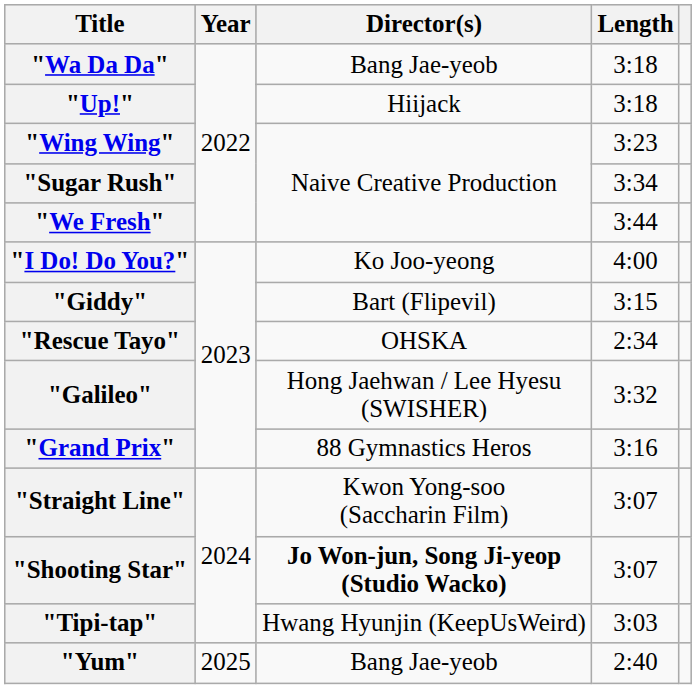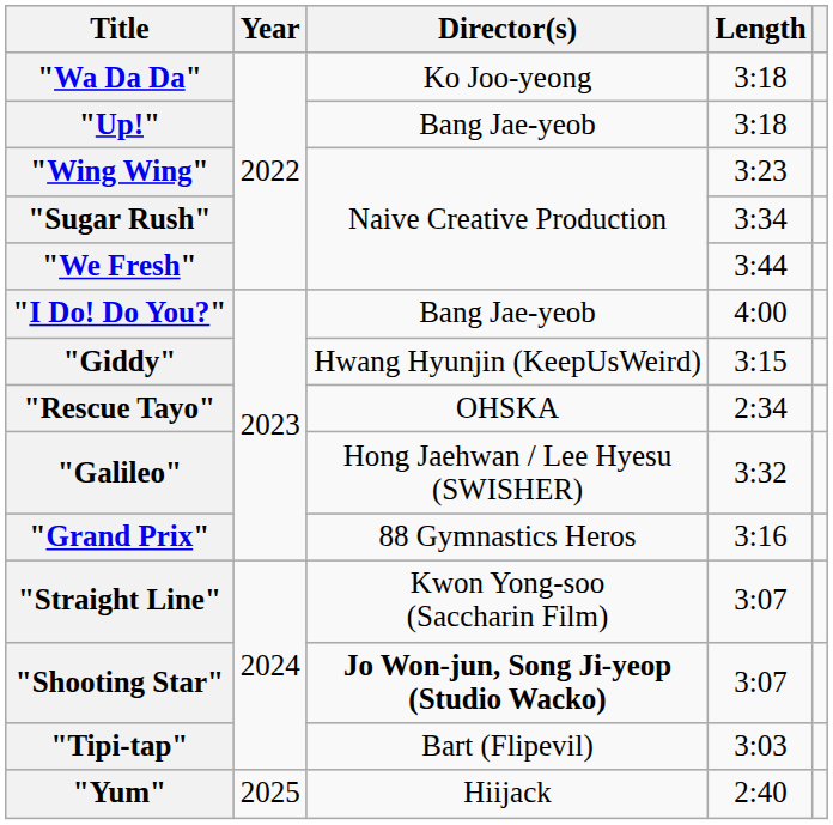"Wa Da Da" | Director(s): Bang Jae-yeob -> Ko Joo-yeong
"Up!" | Director(s): Hiijack -> Bang Jae-yeob
"I Do! Do You?" | Director(s): Ko Joo-yeong -> Bang Jae-yeob
"Giddy" | Director(s): Bart (Flipevil) -> Hwang Hyunjin (KeepUsWeird)
"Tipi-tap" | Director(s): Hwang Hyunjin (KeepUsWeird) -> Bart (Flipevil)
"Yum" | Director(s): Bang Jae-yeob -> Hiijack
